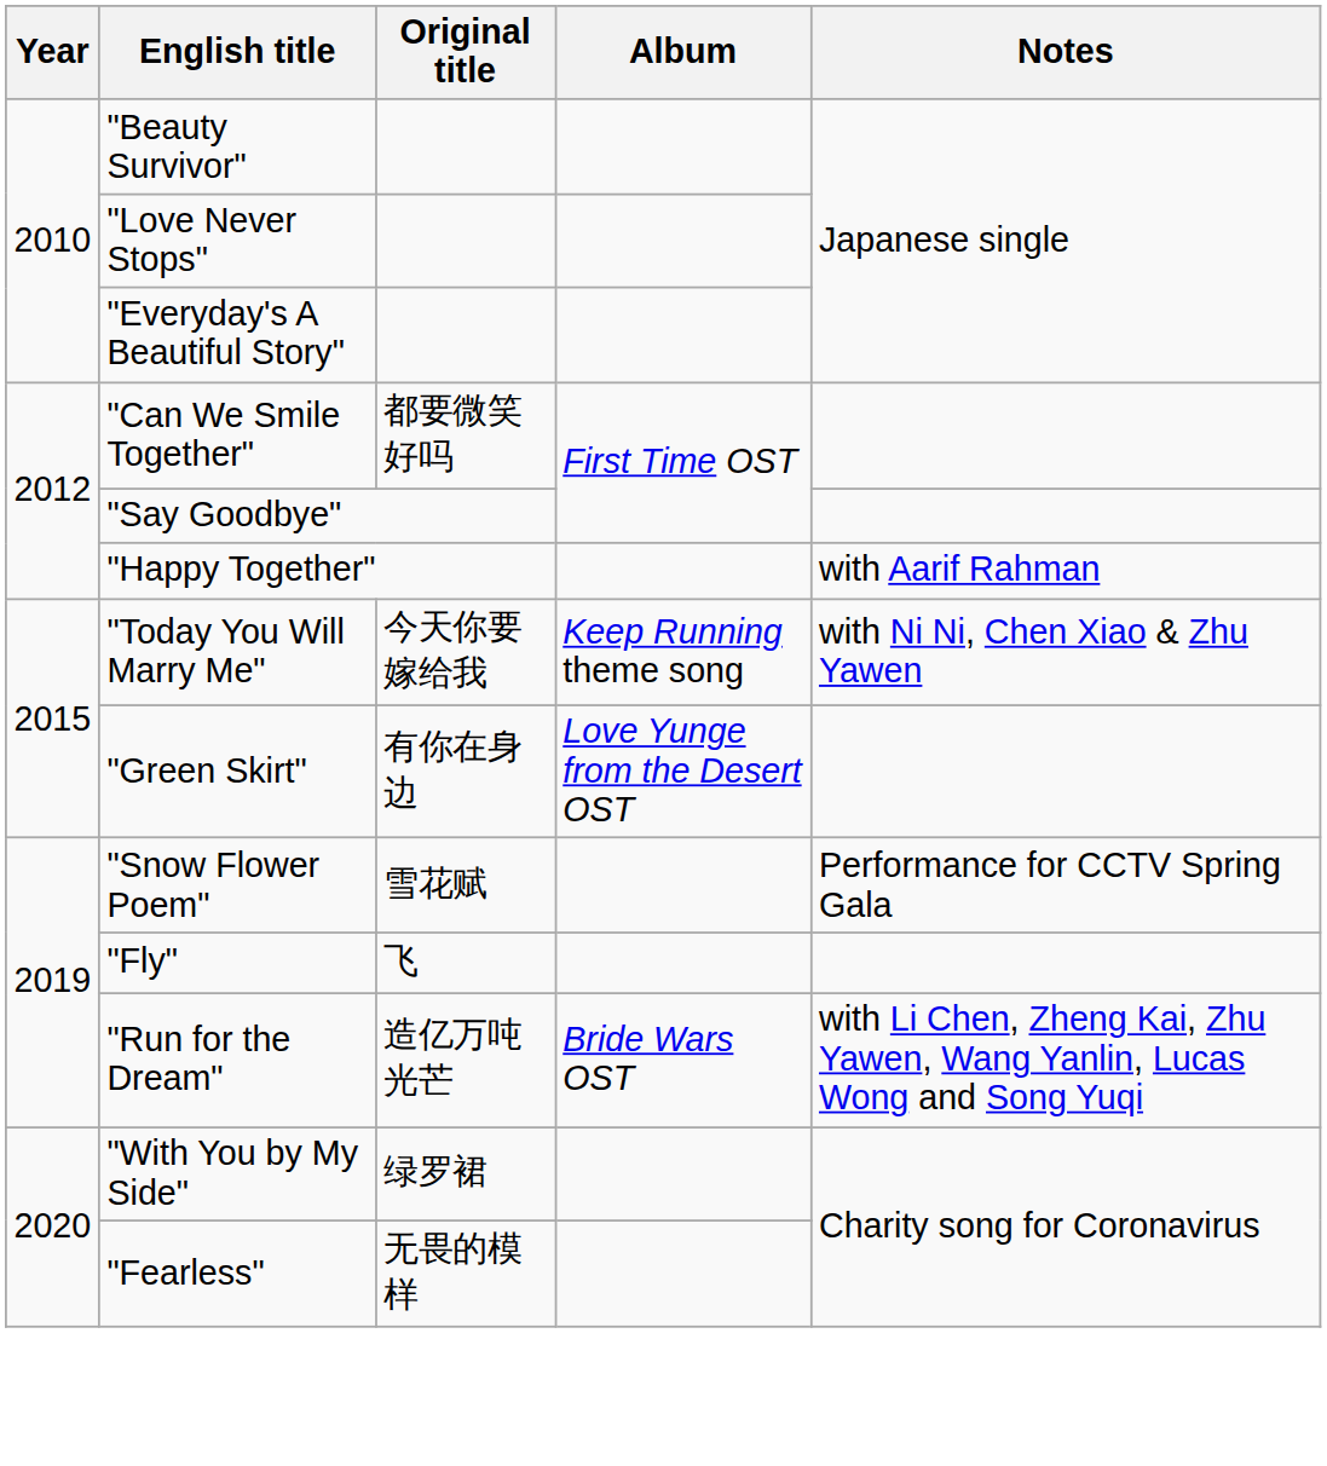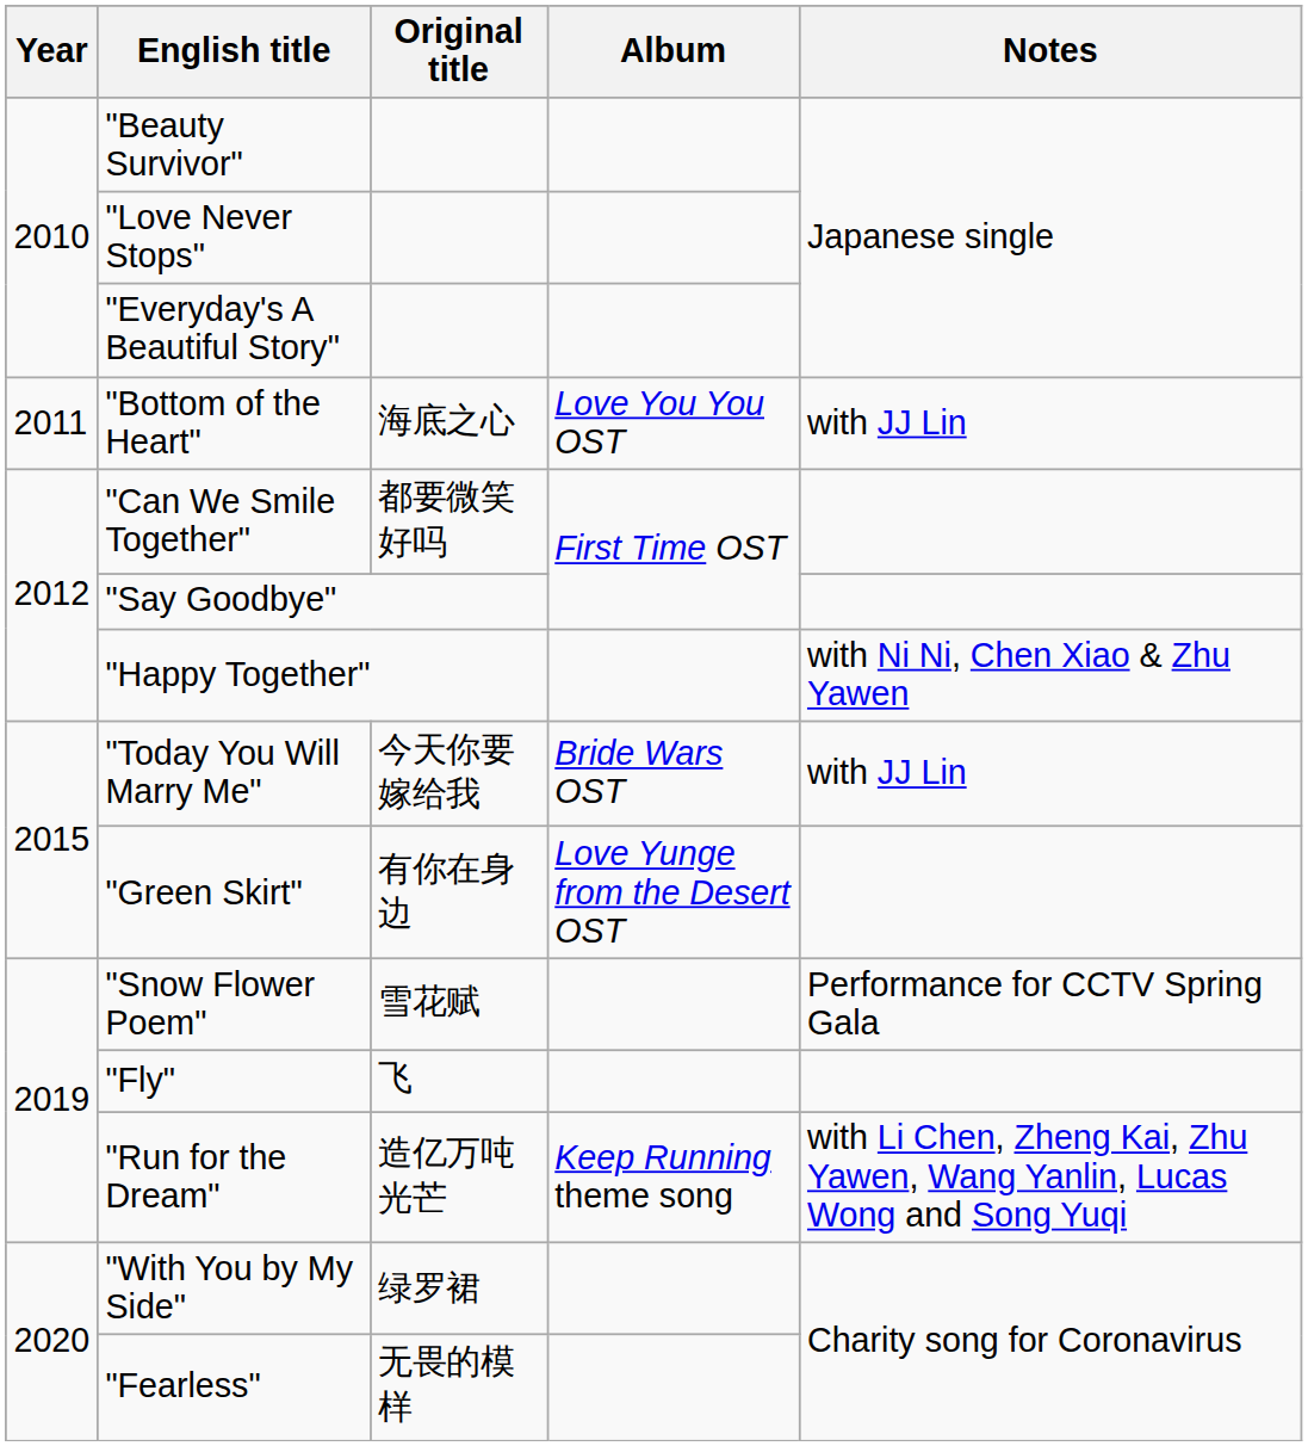+ row: 2011 | "Bottom of the Heart" | 海底之心 | Love You You OST | with JJ Lin
"Happy Together" | Notes: with Aarif Rahman -> with Ni Ni, Chen Xiao & Zhu Yawen
"Today You Will Marry Me" | Album: Keep Running theme song -> Bride Wars OST
"Today You Will Marry Me" | Notes: with Ni Ni, Chen Xiao & Zhu Yawen -> with JJ Lin
"Run for the Dream" | Album: Bride Wars OST -> Keep Running theme song
